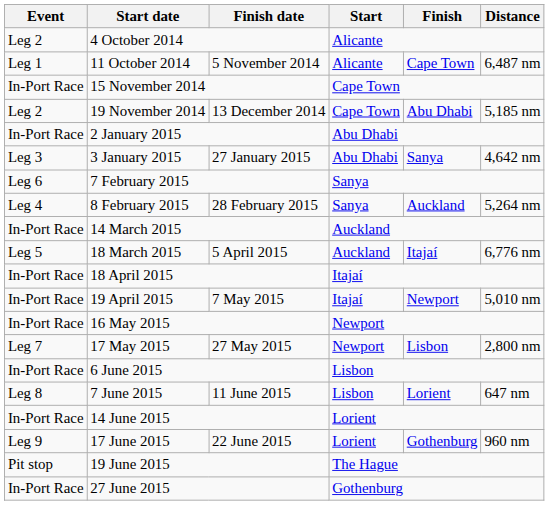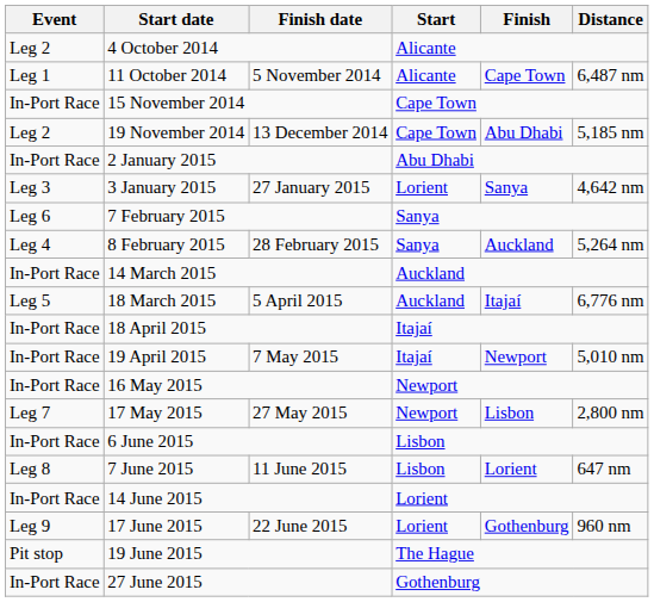3 January 2015 | Start: Abu Dhabi -> Lorient
